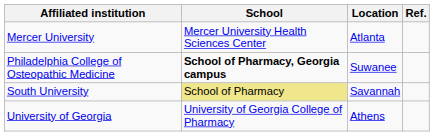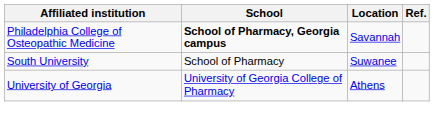- row: Mercer University | Mercer University Health Sciences Center | Atlanta
Philadelphia College of Osteopathic Medicine | Location: Suwanee -> Savannah
South University | School: khaki background -> no background
South University | Location: Savannah -> Suwanee
